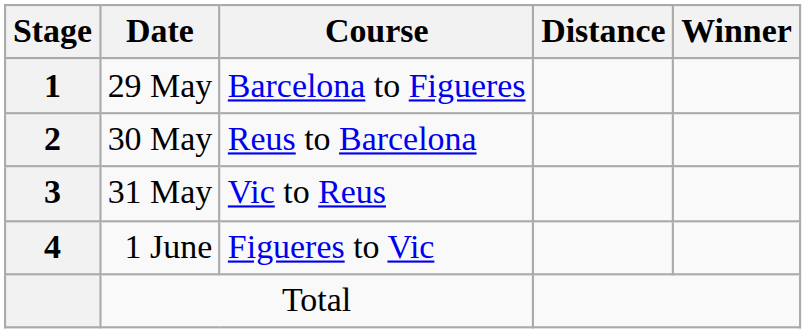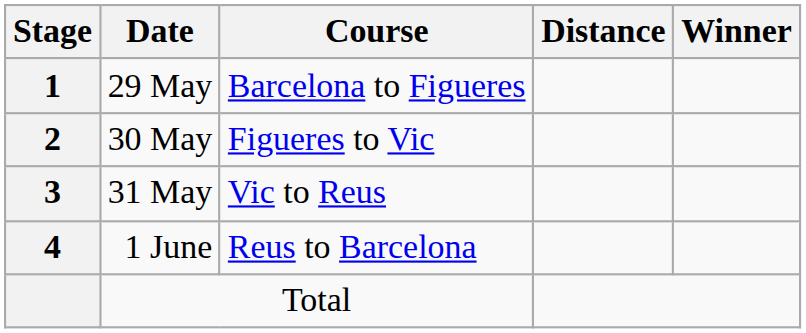30 May | Course: Reus to Barcelona -> Figueres to Vic
1 June | Course: Figueres to Vic -> Reus to Barcelona
